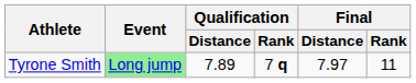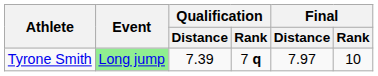Tyrone Smith | Qualification / Distance: 7.89 -> 7.39
Tyrone Smith | Final / Rank: 11 -> 10
